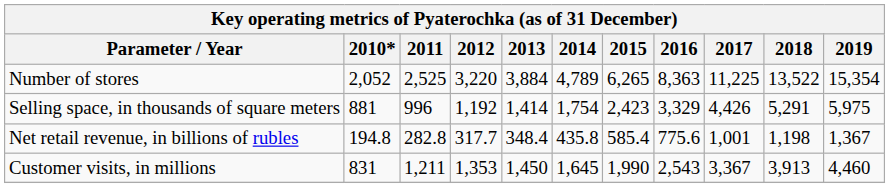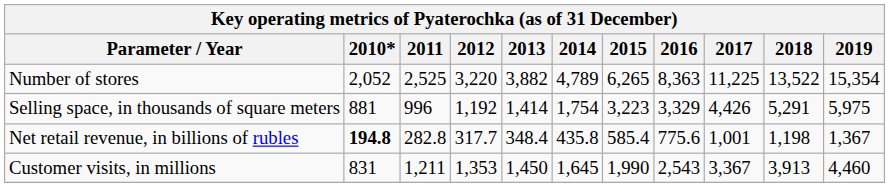Number of stores | 2013: 3,884 -> 3,882
Selling space, in thousands of square meters | 2015: 2,423 -> 3,223
Net retail revenue, in billions of rubles | 2010*: normal -> bold
